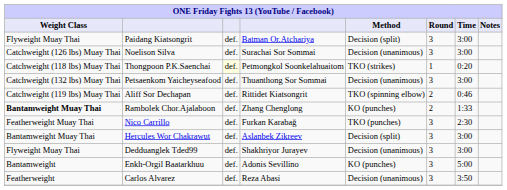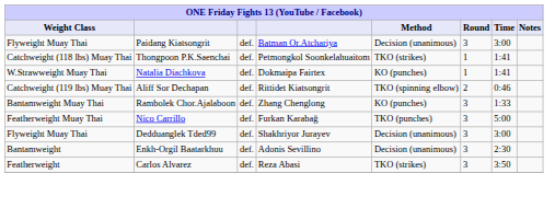Paidang Kiatsongrit | Method: Decision (split) -> Decision (unanimous)
- row: Catchweight (126 lbs) Muay Thai | Noelison Silva | def. | Surachai Sor Sommai | Decision (unanimous) | 3 | 3:00
Thongpoon P.K.Saenchai | column 3: lightyellow background -> no background
Thongpoon P.K.Saenchai | Time: 0:20 -> 1:41
- row: Catchweight (132 lbs) Muay Thai | Petsaenkom Yaicheyseafood | def. | Thuanthong Sor Sommai | Decision (unanimous) | 3 | 3:00
+ row: W.Strawweight Muay Thai | Natalia Diachkova | def. | Dokmaipa Fairtex | KO (punches) | 1 | 1:41
Rambolek Chor.Ajalaboon | Weight Class: bold -> normal
Rambolek Chor.Ajalaboon | Round: 2 -> 3
Nico Carrillo | Time: 2:30 -> 5:00
- row: Bantamweight Muay Thai | Hercules Wor Chakrawut | def. | Aslanbek Zikreev | Decision (split) | 3 | 3:00
Enkh-Orgil Baatarkhuu | Method: KO (punches) -> Decision (unanimous)
Enkh-Orgil Baatarkhuu | Time: 5:00 -> 2:30
Carlos Alvarez | Method: Decision (unanimous) -> TKO (strikes)
